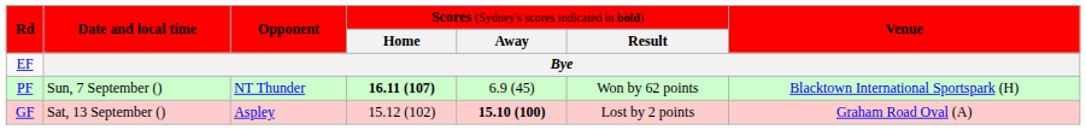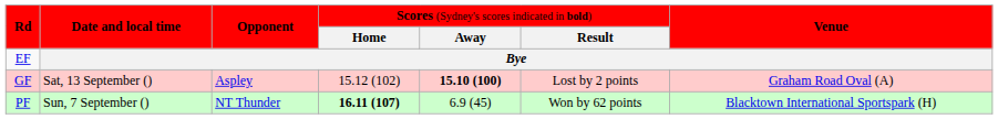rows swapped: PF <-> GF
